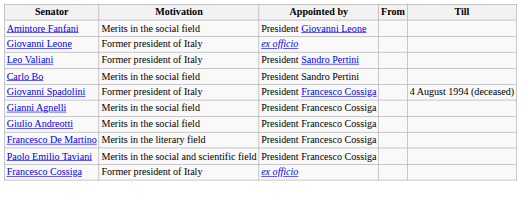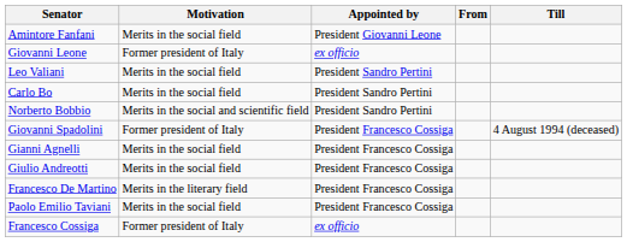Leo Valiani | Motivation: Former president of Italy -> Merits in the social field
+ row: Norberto Bobbio | Merits in the social and scientific field | President Sandro Pertini
Paolo Emilio Taviani | Motivation: Merits in the social and scientific field -> Merits in the social field
